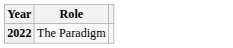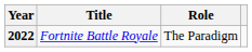+ column: Title | Fortnite Battle Royale
